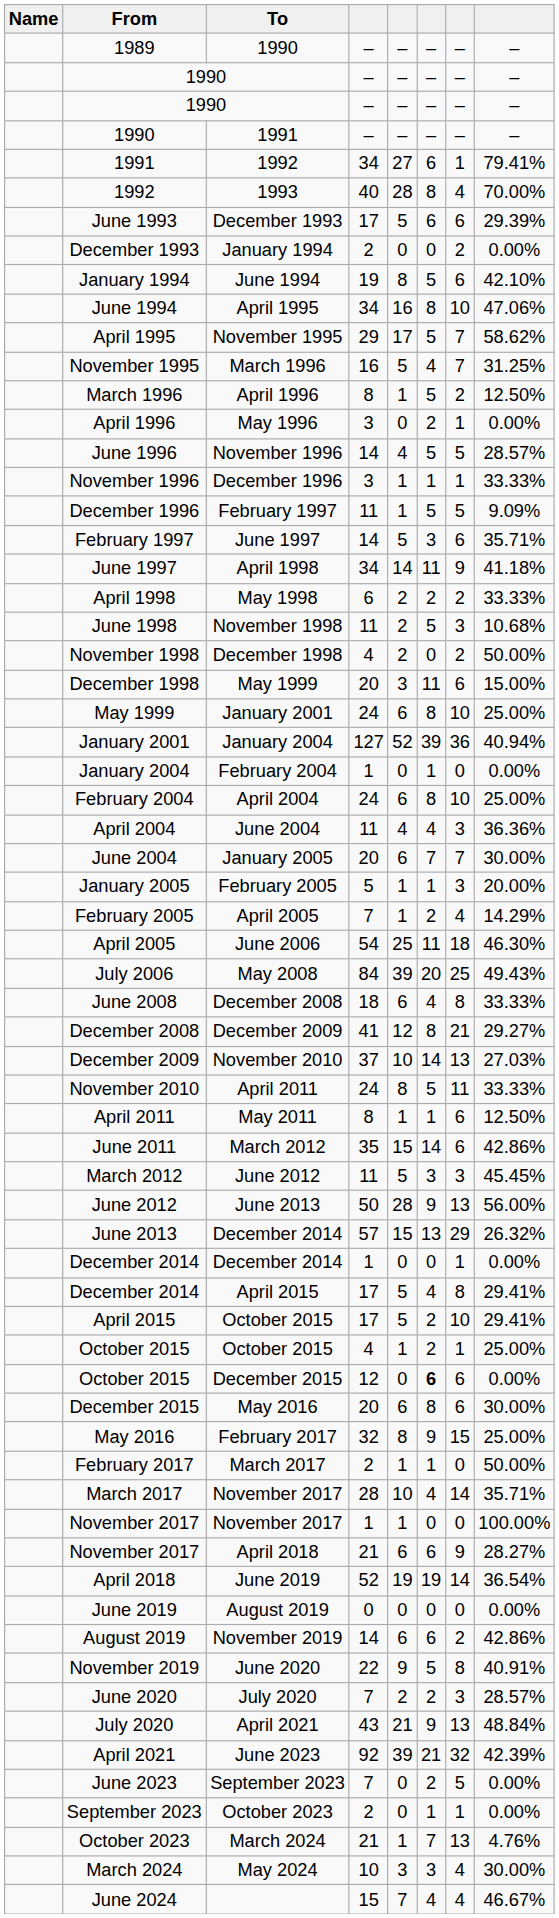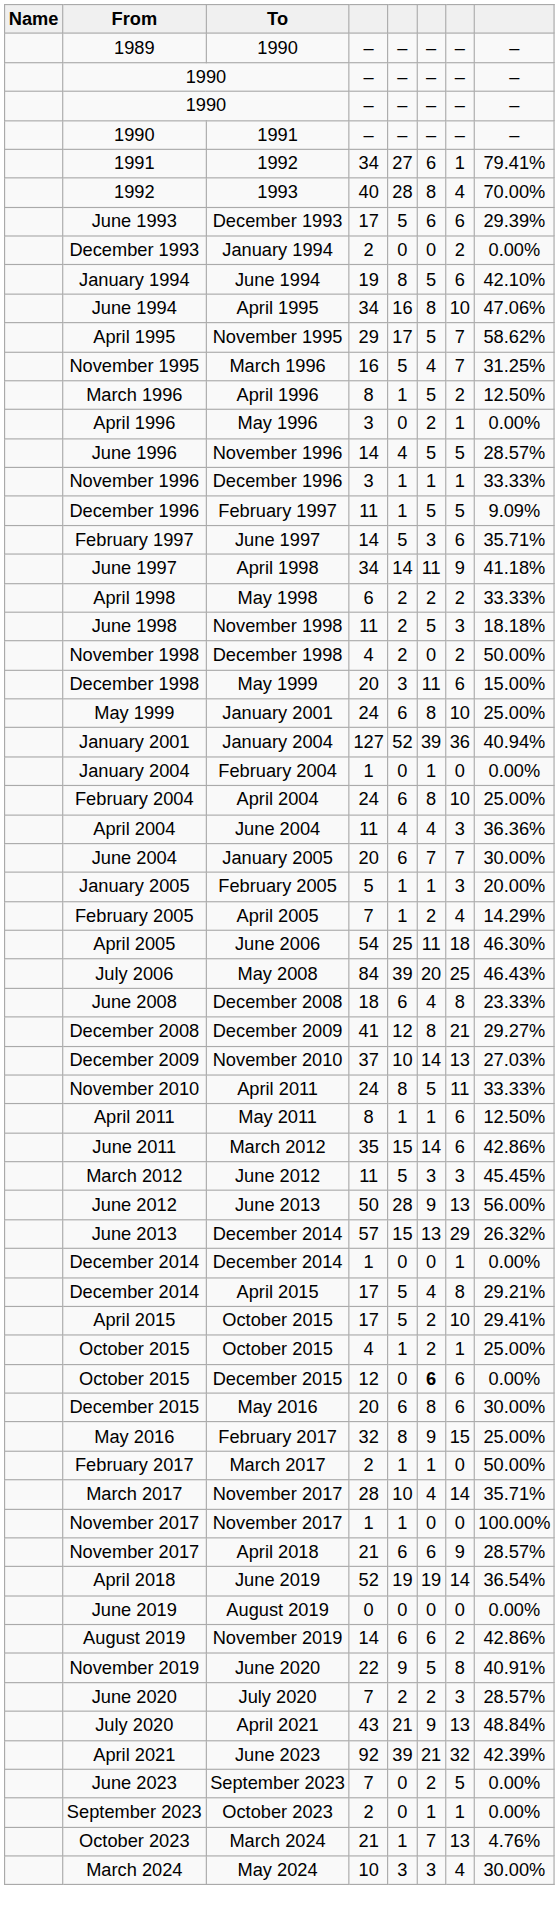June 1998 | column 8: 10.68% -> 18.18%
July 2006 | column 8: 49.43% -> 46.43%
June 2008 | column 8: 33.33% -> 23.33%
December 2014 / April 2015 | column 8: 29.41% -> 29.21%
November 2017 / April 2018 | column 8: 28.27% -> 28.57%
- row: June 2024 | 15 | 7 | 4 | 4 | 46.67%
